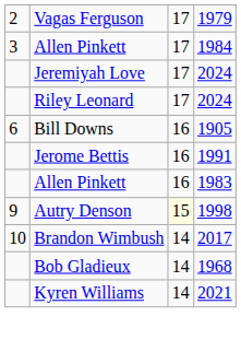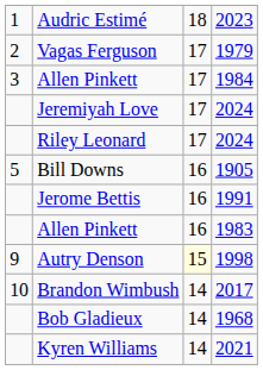+ row: 1 | Audric Estimé | 18 | 2023
Bill Downs | column 1: 6 -> 5
